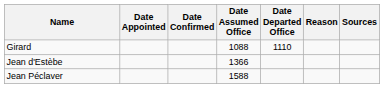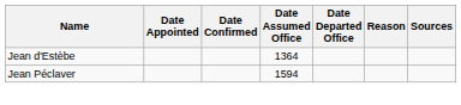- row: Girard | 1088 | 1110
Jean d'Estèbe | Date Assumed Office: 1366 -> 1364
Jean Péclaver | Date Assumed Office: 1588 -> 1594
